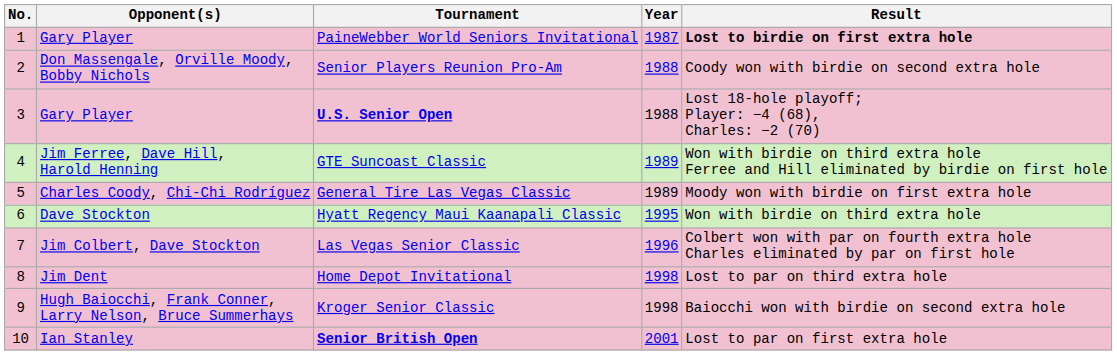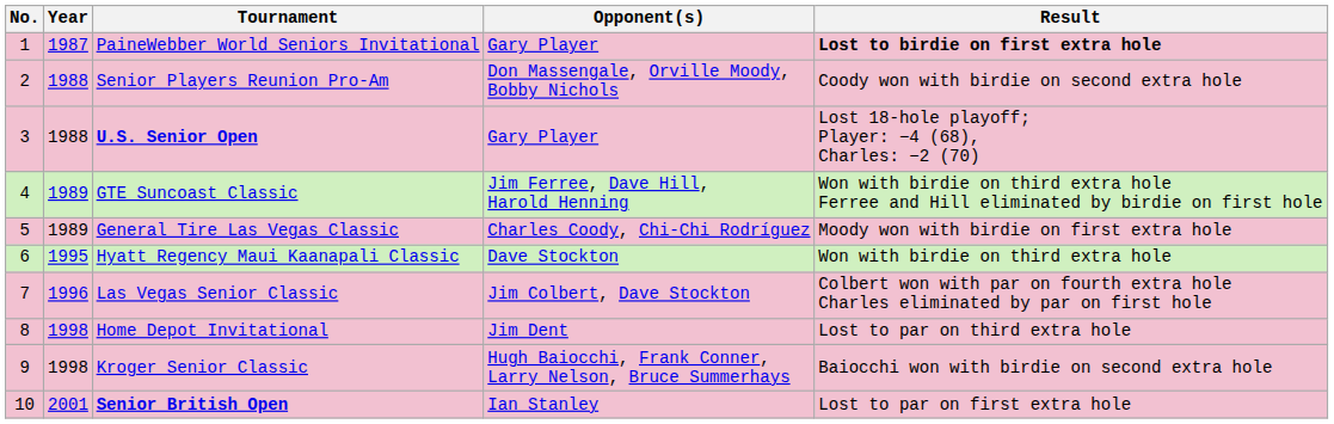columns swapped: Year <-> Opponent(s)
